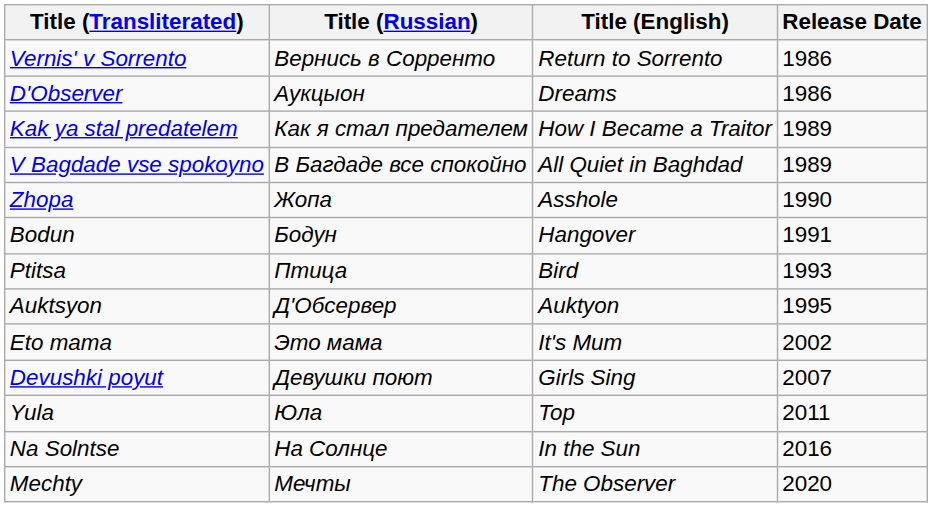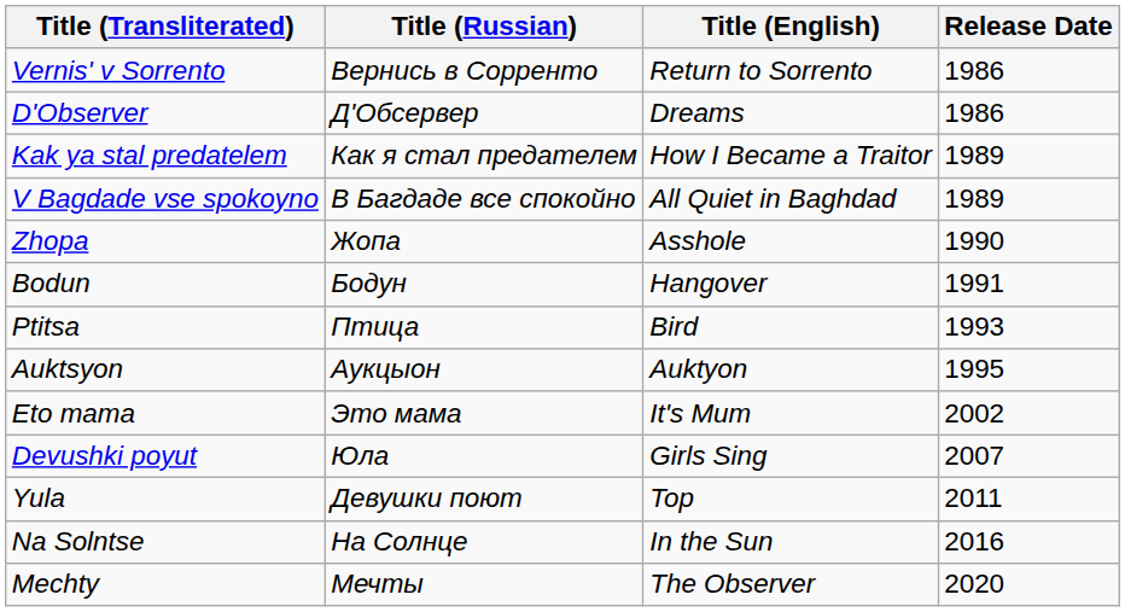D'Observer | Title (Russian): Аукцыон -> Д'Обсервер
Auktsyon | Title (Russian): Д'Обсервер -> Аукцыон
Devushki poyut | Title (Russian): Девушки поют -> Юла
Yula | Title (Russian): Юла -> Девушки поют
